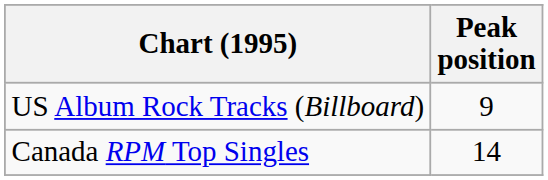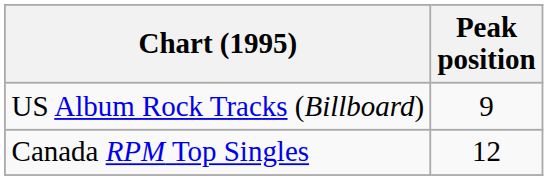Canada RPM Top Singles | Peak position: 14 -> 12
